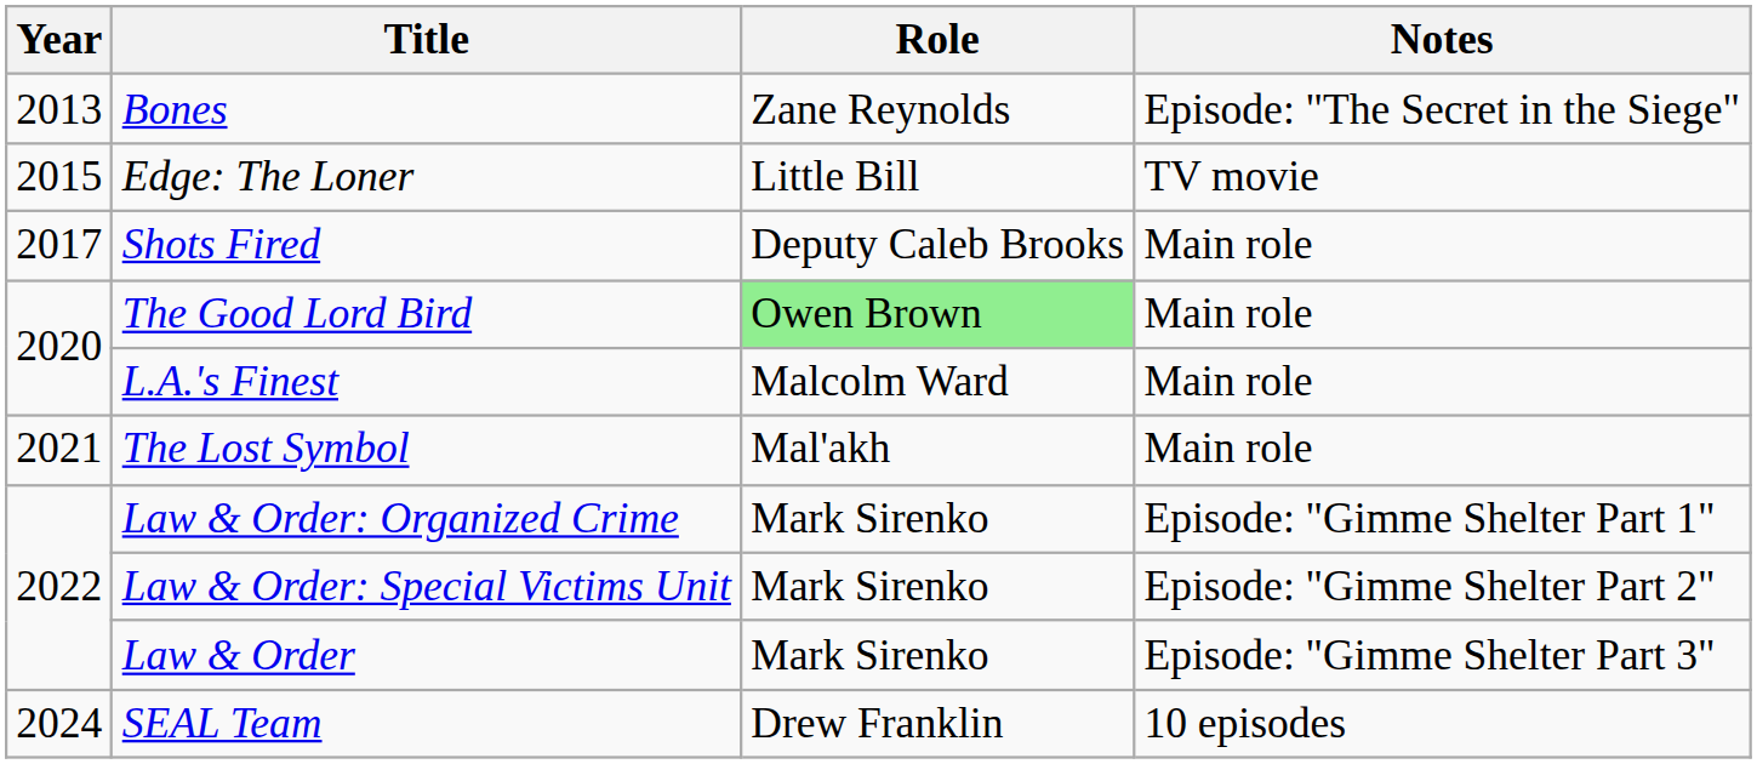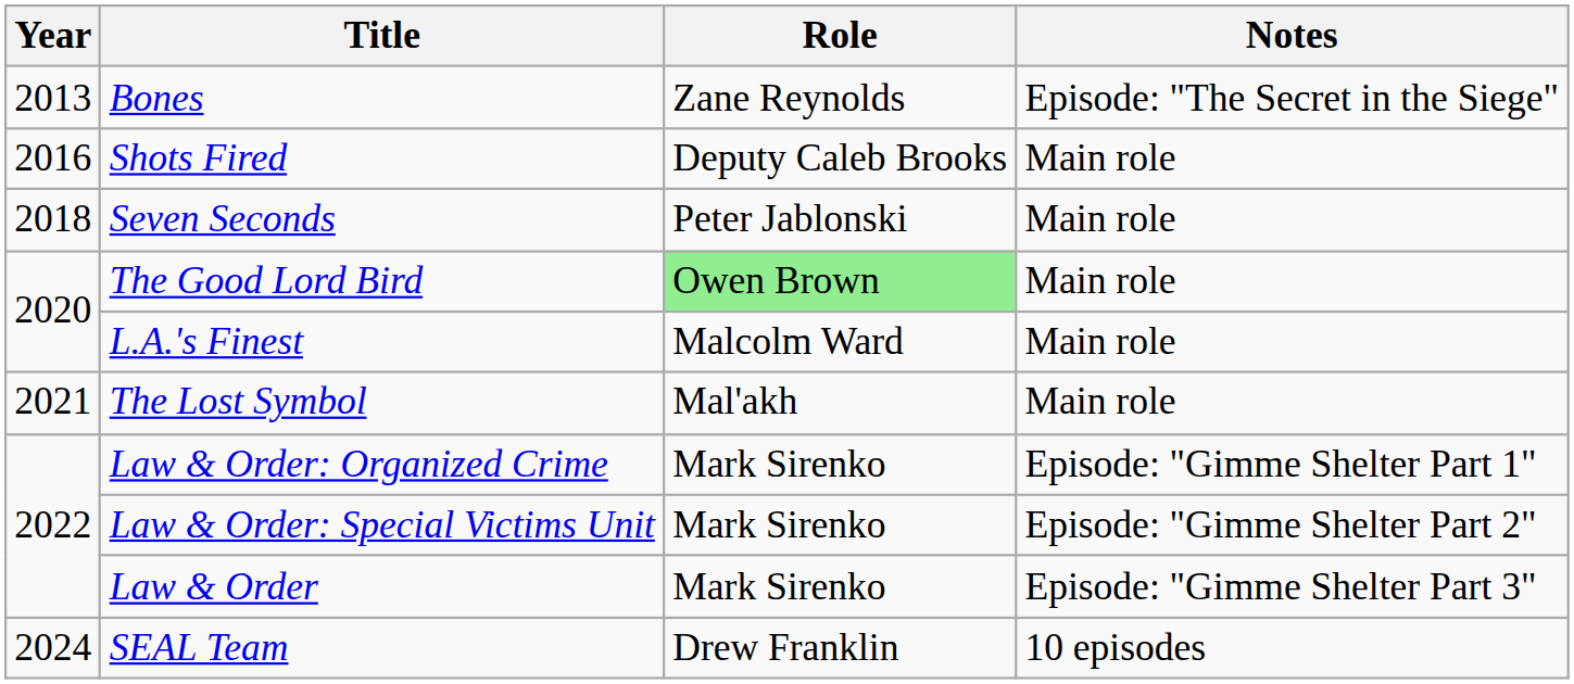- row: 2015 | Edge: The Loner | Little Bill | TV movie
Shots Fired | Year: 2017 -> 2016
+ row: 2018 | Seven Seconds | Peter Jablonski | Main role
